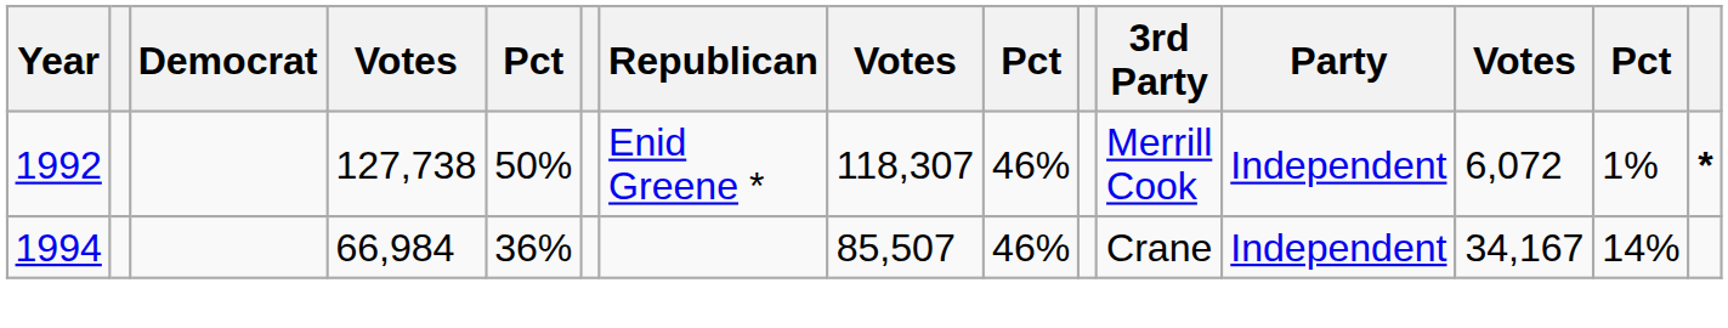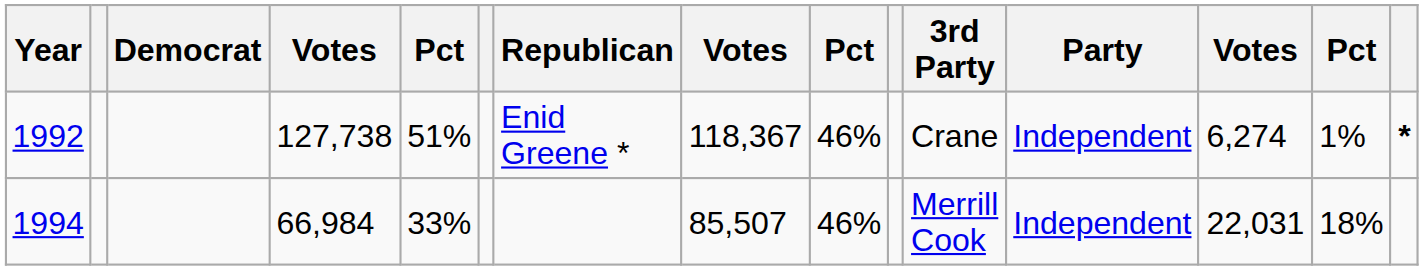1992 | column 5: 50% -> 51%
1992 | column 8: 118,307 -> 118,367
1992 | 3rd Party: Merrill Cook -> Crane
1992 | column 13: 6,072 -> 6,274
1994 | column 5: 36% -> 33%
1994 | 3rd Party: Crane -> Merrill Cook
1994 | column 13: 34,167 -> 22,031
1994 | column 14: 14% -> 18%
